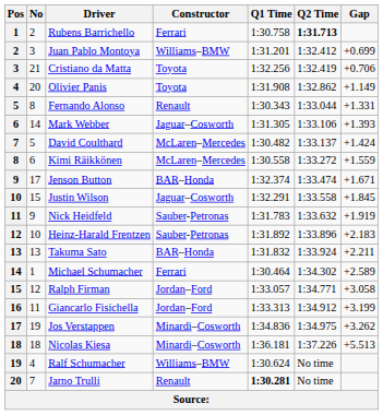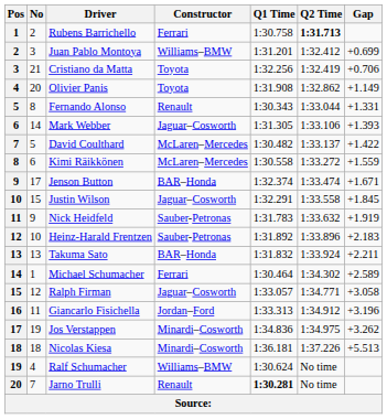David Coulthard | Gap: +1.424 -> +1.422
Ralph Firman | Constructor: Jordan–Ford -> Jaguar–Cosworth
Giancarlo Fisichella | Gap: +3.199 -> +3.196
